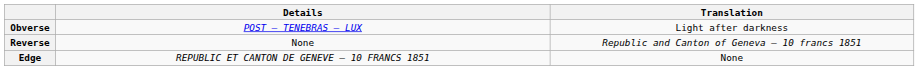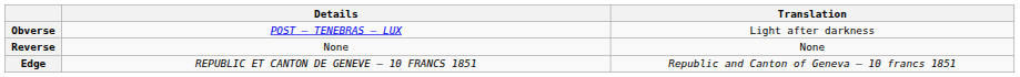Reverse | Translation: Republic and Canton of Geneva – 10 francs 1851 -> None
Edge | Translation: None -> Republic and Canton of Geneva – 10 francs 1851
